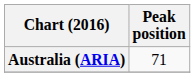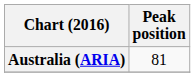Australia (ARIA) | Peak position: 71 -> 81
